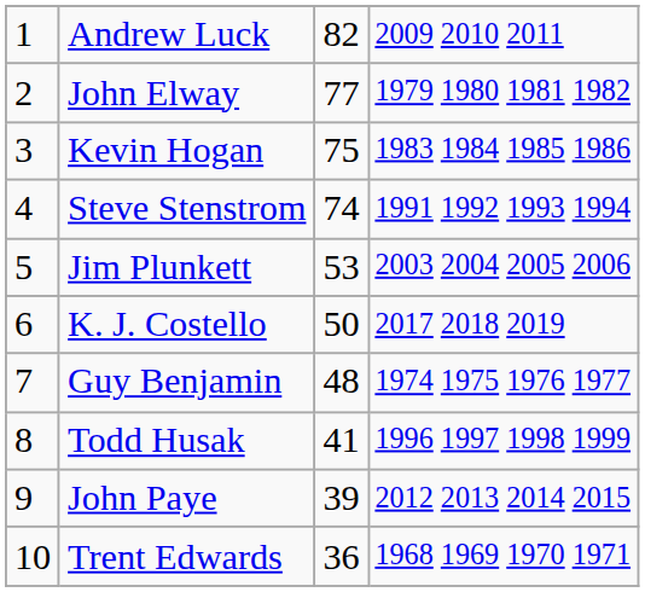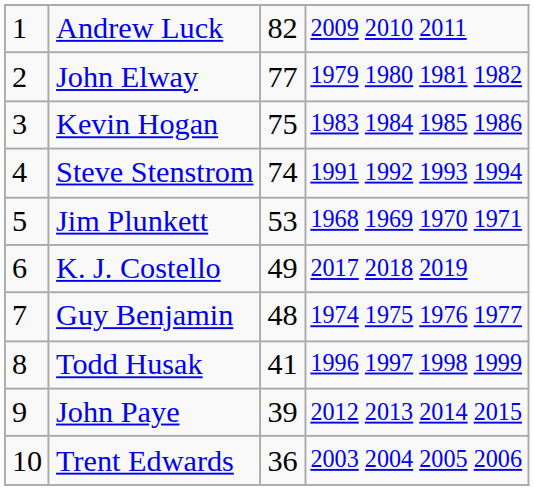Jim Plunkett | column 4: 2003 2004 2005 2006 -> 1968 1969 1970 1971
K. J. Costello | column 3: 50 -> 49
Trent Edwards | column 4: 1968 1969 1970 1971 -> 2003 2004 2005 2006
